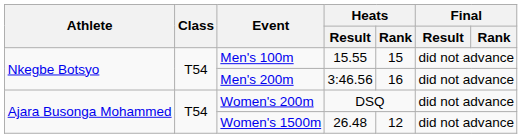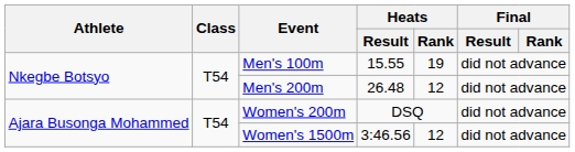Men's 100m | Heats / Rank: 15 -> 19
Men's 200m | Heats / Result: 3:46.56 -> 26.48
Men's 200m | Heats / Rank: 16 -> 12
Women's 1500m | Heats / Result: 26.48 -> 3:46.56
